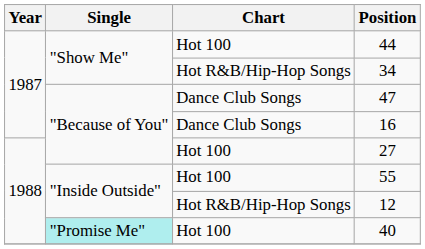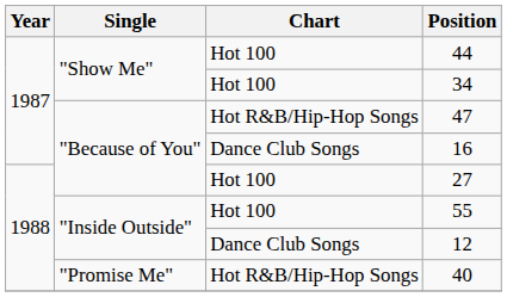34 | Chart: Hot R&B/Hip-Hop Songs -> Hot 100
47 | Chart: Dance Club Songs -> Hot R&B/Hip-Hop Songs
12 | Chart: Hot R&B/Hip-Hop Songs -> Dance Club Songs
40 | Single: paleturquoise background -> no background
40 | Chart: Hot 100 -> Hot R&B/Hip-Hop Songs
